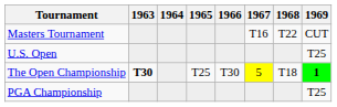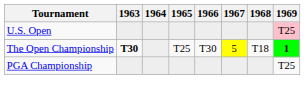- row: Masters Tournament | T16 | T22 | CUT
U.S. Open | 1969: no background -> pink background
